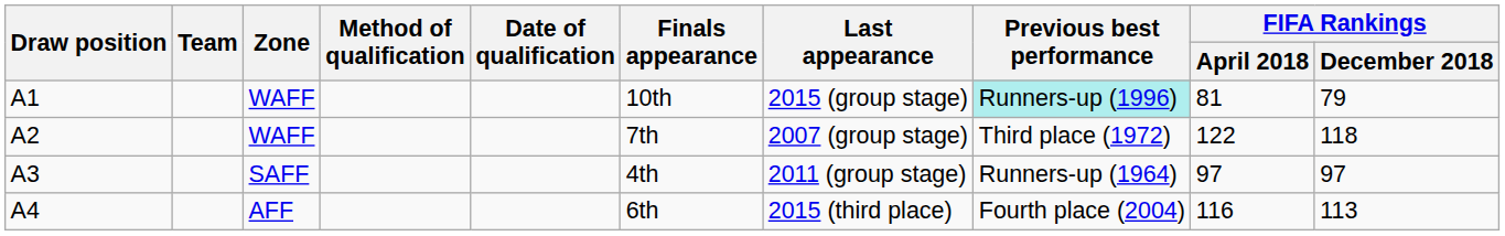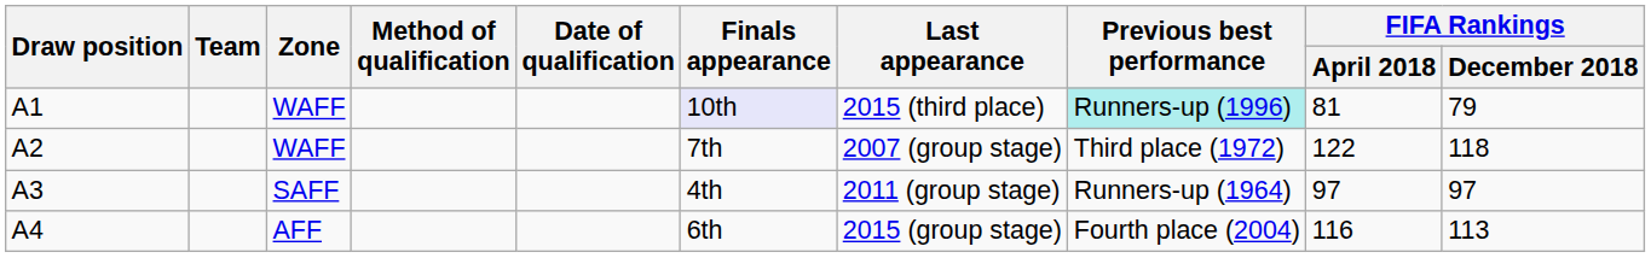A1 | Finals appearance: no background -> lavender background
A1 | Last appearance: 2015 (group stage) -> 2015 (third place)
A4 | Last appearance: 2015 (third place) -> 2015 (group stage)
